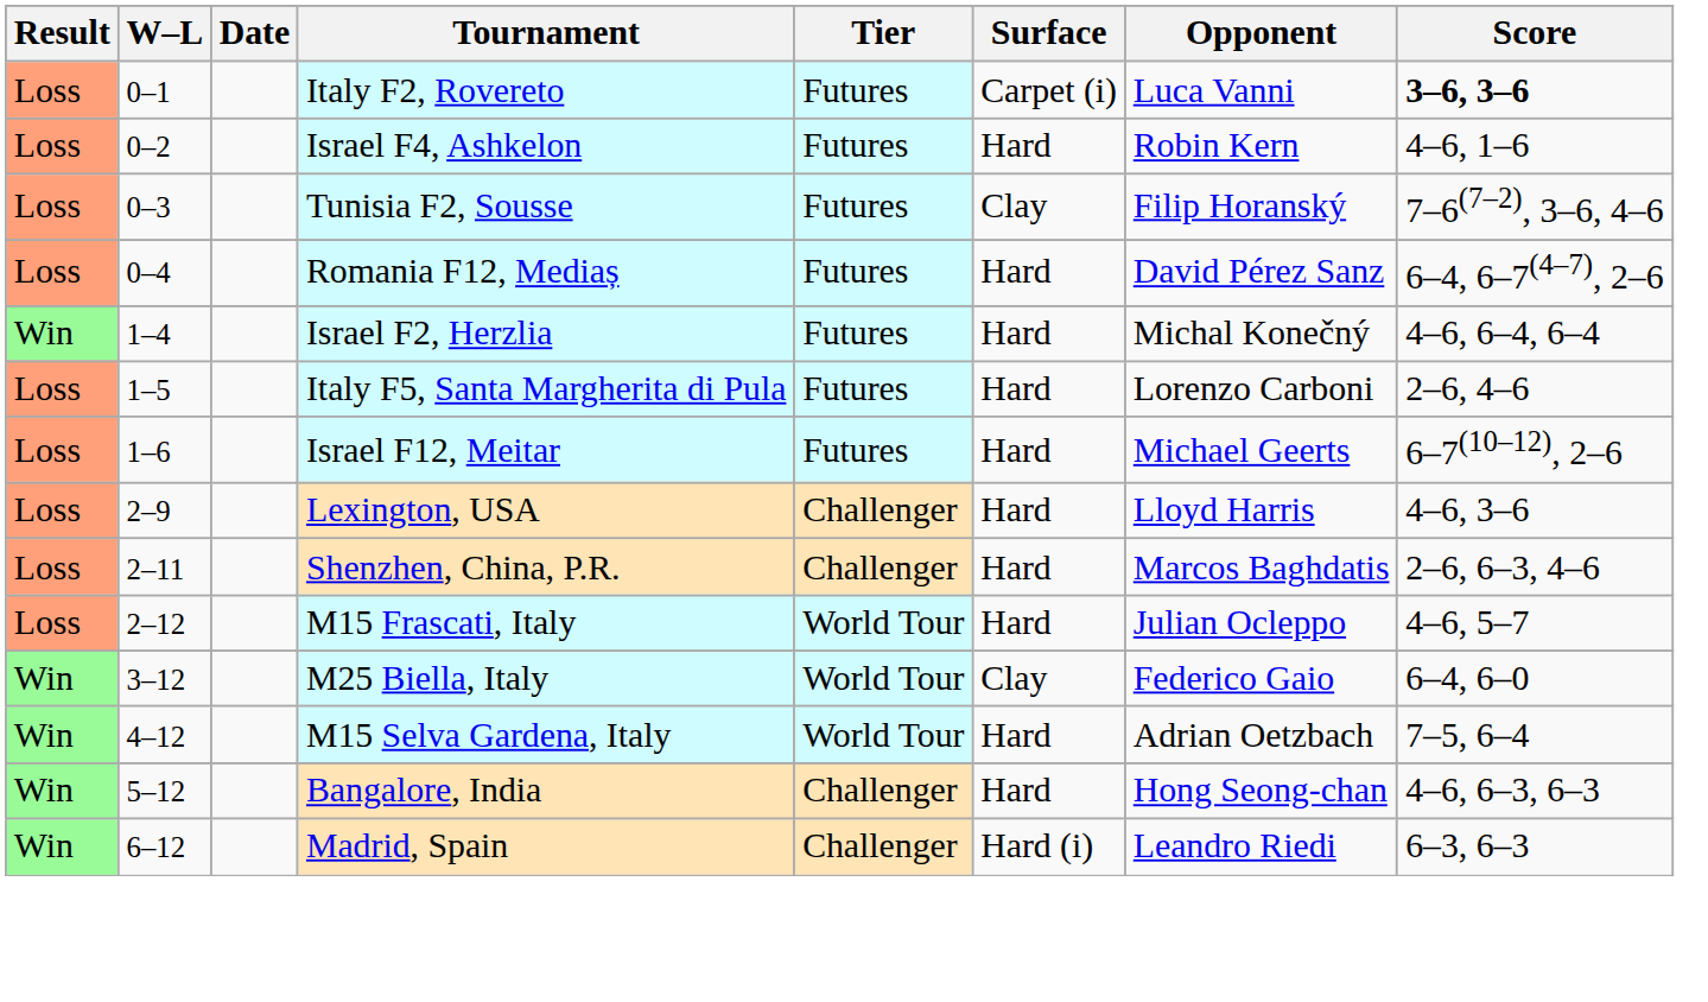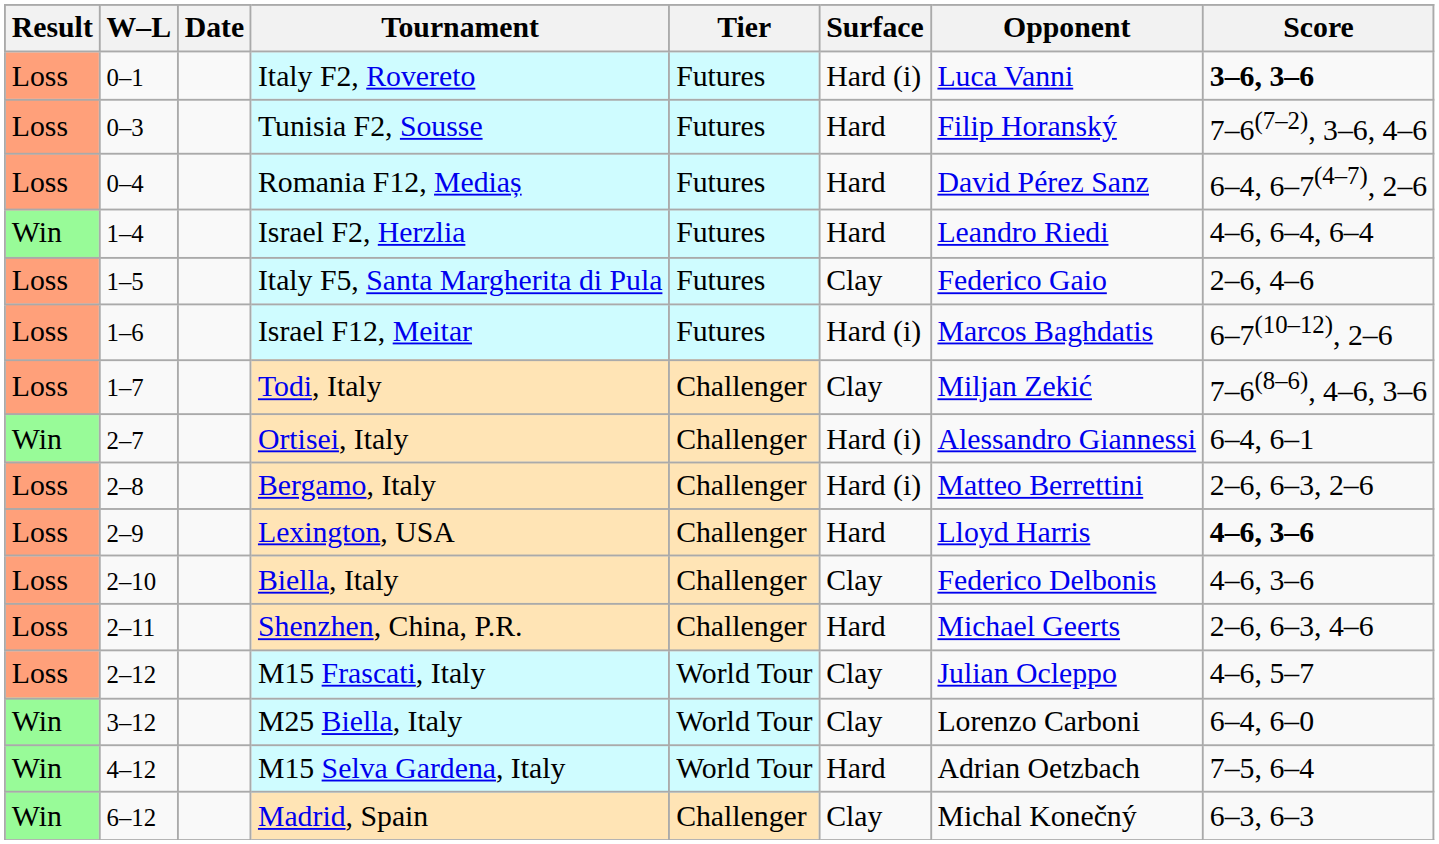Italy F2, Rovereto | Surface: Carpet (i) -> Hard (i)
- row: Loss | 0–2 | Israel F4, Ashkelon | Futures | Hard | Robin Kern | 4–6, 1–6
Tunisia F2, Sousse | Surface: Clay -> Hard
Israel F2, Herzlia | Opponent: Michal Konečný -> Leandro Riedi
Italy F5, Santa Margherita di Pula | Surface: Hard -> Clay
Italy F5, Santa Margherita di Pula | Opponent: Lorenzo Carboni -> Federico Gaio
Israel F12, Meitar | Surface: Hard -> Hard (i)
Israel F12, Meitar | Opponent: Michael Geerts -> Marcos Baghdatis
+ row: Loss | 1–7 | Todi, Italy | Challenger | Clay | Miljan Zekić | 7–6(8–6), 4–6, 3–6
+ row: Win | 2–7 | Ortisei, Italy | Challenger | Hard (i) | Alessandro Giannessi | 6–4, 6–1
+ row: Loss | 2–8 | Bergamo, Italy | Challenger | Hard (i) | Matteo Berrettini | 2–6, 6–3, 2–6
Lexington, USA | Score: normal -> bold
+ row: Loss | 2–10 | Biella, Italy | Challenger | Clay | Federico Delbonis | 4–6, 3–6
Shenzhen, China, P.R. | Opponent: Marcos Baghdatis -> Michael Geerts
M15 Frascati, Italy | Surface: Hard -> Clay
M25 Biella, Italy | Opponent: Federico Gaio -> Lorenzo Carboni
- row: Win | 5–12 | Bangalore, India | Challenger | Hard | Hong Seong-chan | 4–6, 6–3, 6–3
Madrid, Spain | Surface: Hard (i) -> Clay
Madrid, Spain | Opponent: Leandro Riedi -> Michal Konečný
